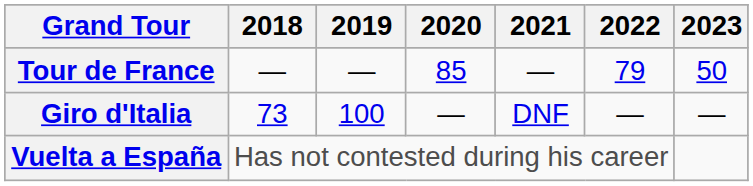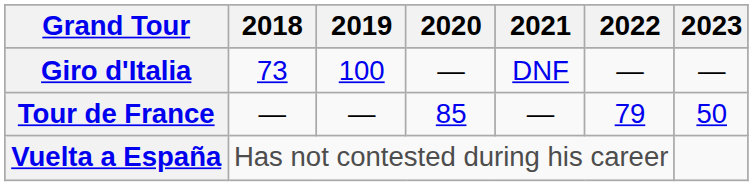rows swapped: Giro d'Italia <-> Tour de France
